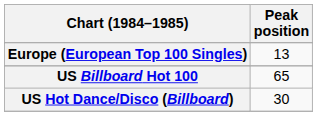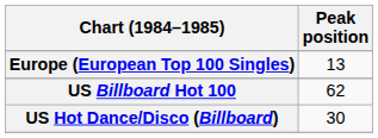US Billboard Hot 100 | Peak position: 65 -> 62
